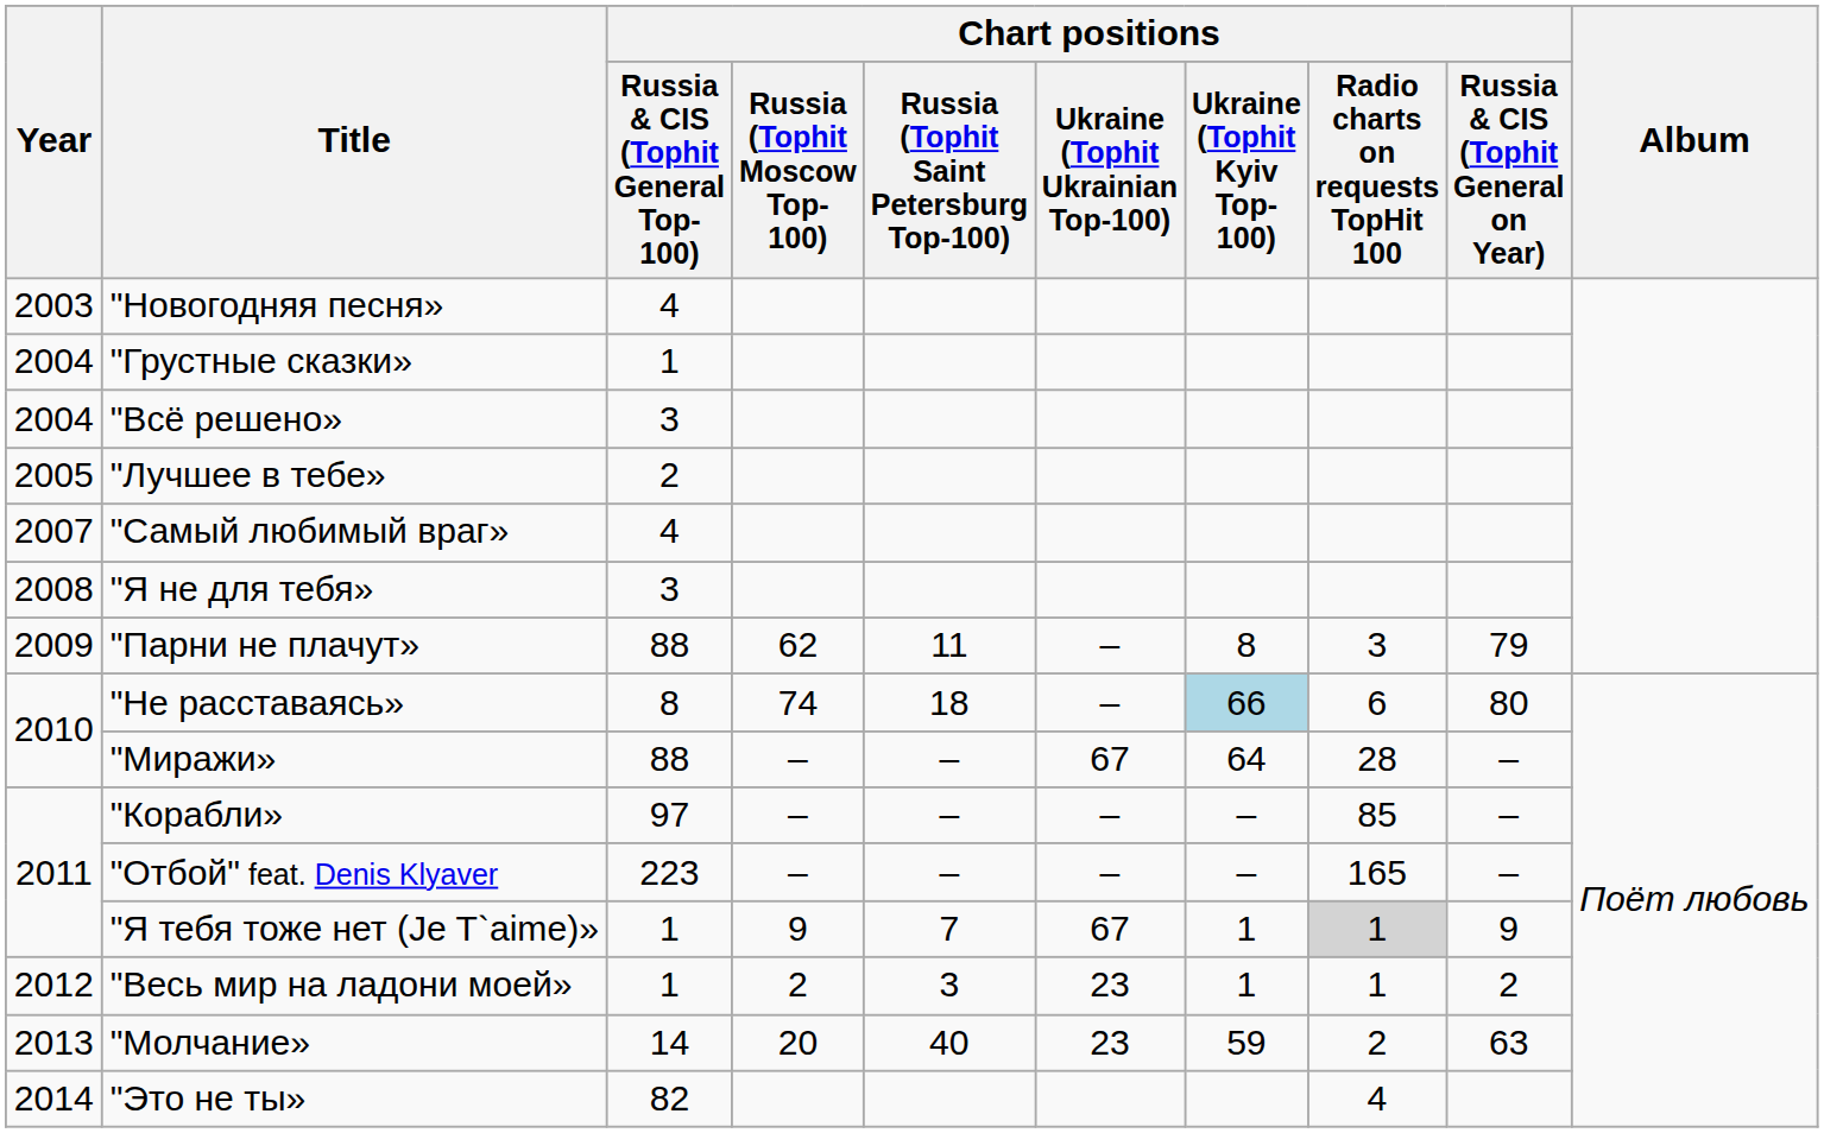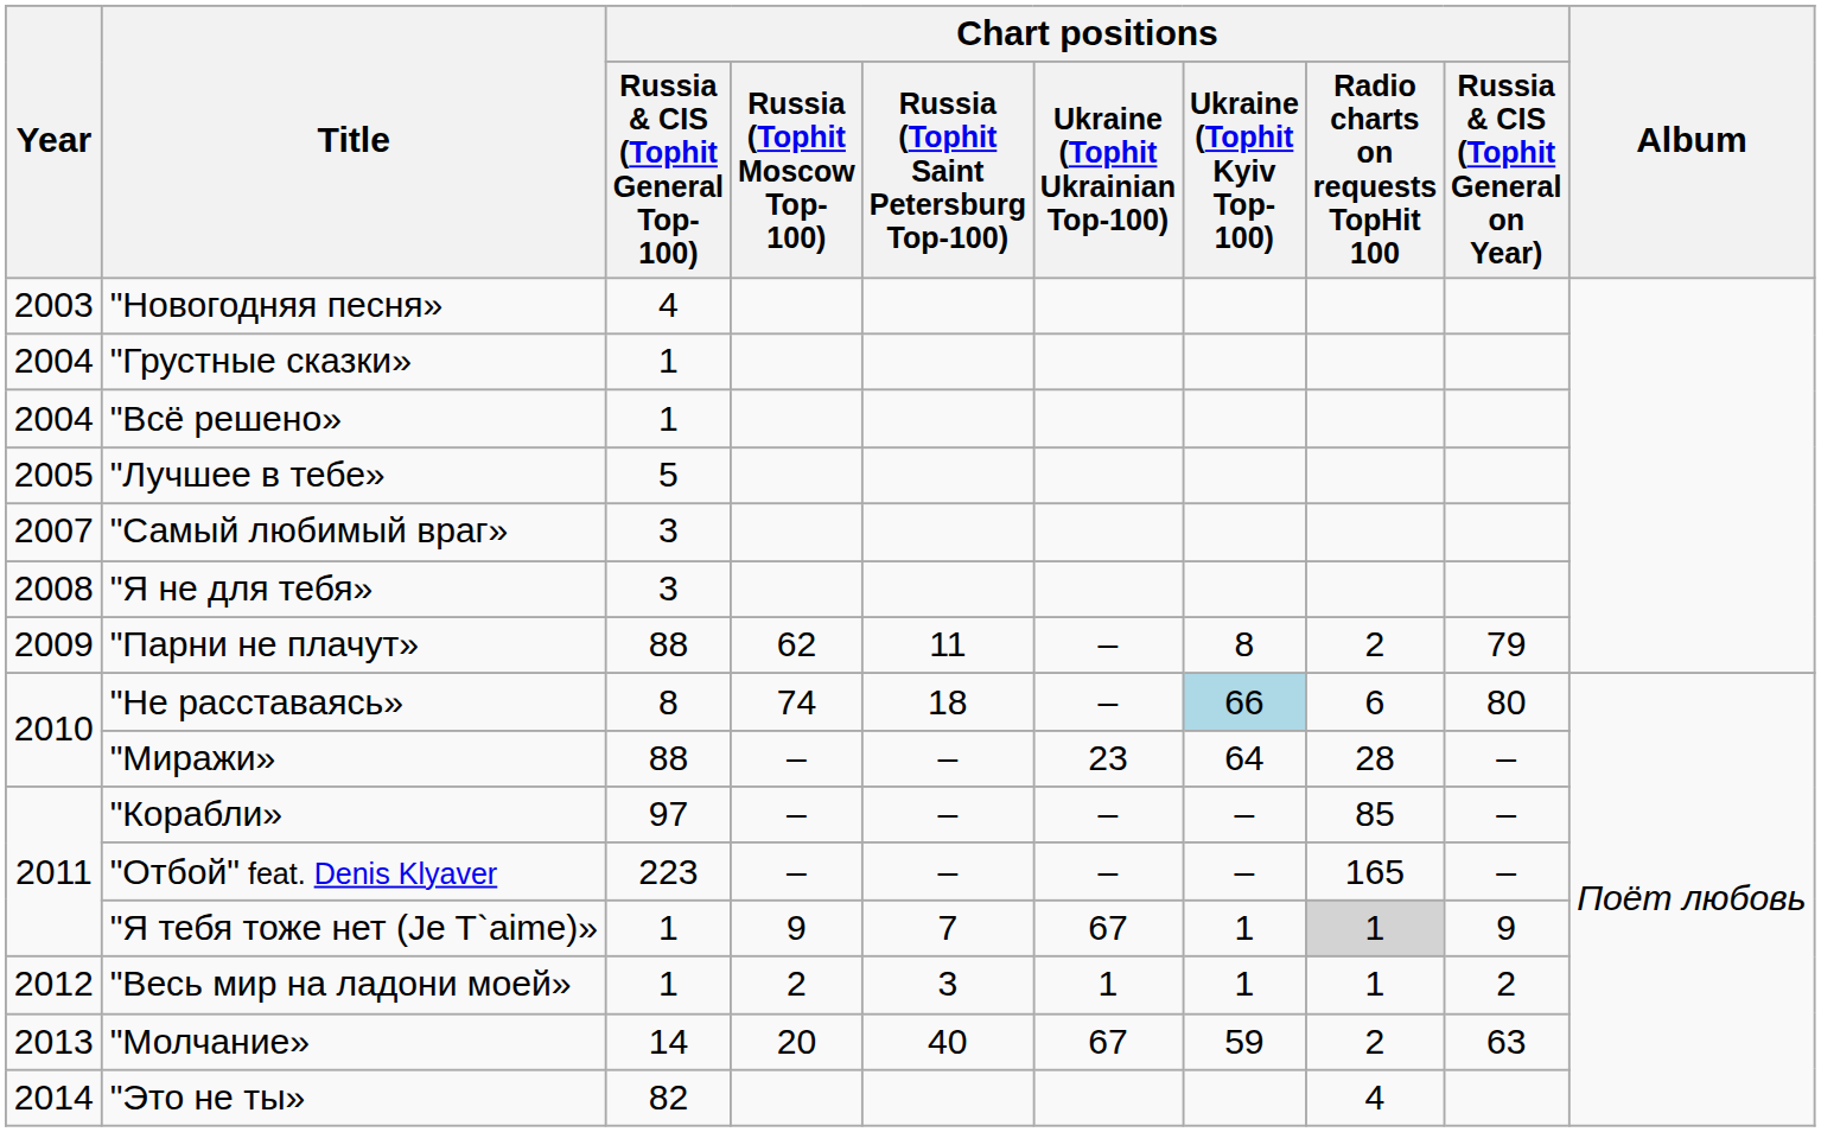"Всё решено» | Chart positions / Russia & CIS (Tophit General Top-100): 3 -> 1
"Лучшее в тебе» | Chart positions / Russia & CIS (Tophit General Top-100): 2 -> 5
"Самый любимый враг» | Chart positions / Russia & CIS (Tophit General Top-100): 4 -> 3
"Парни не плачут» | Chart positions / Radio charts on requests TopHit 100: 3 -> 2
"Миражи» | Chart positions / Ukraine (Tophit Ukrainian Top-100): 67 -> 23
"Весь мир на ладони моей» | Chart positions / Ukraine (Tophit Ukrainian Top-100): 23 -> 1
"Молчание» | Chart positions / Ukraine (Tophit Ukrainian Top-100): 23 -> 67
